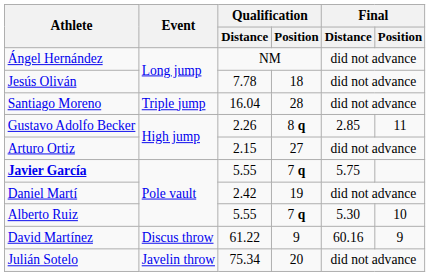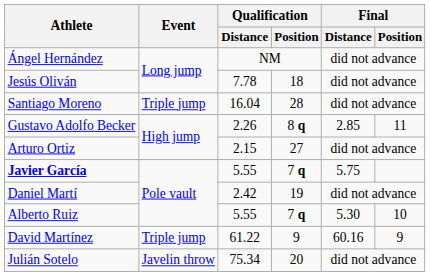David Martínez | Event: Discus throw -> Triple jump
